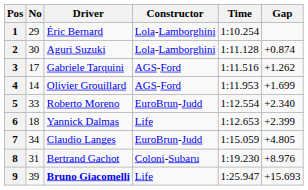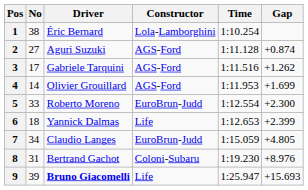1 | No: 29 -> 38
2 | No: 30 -> 27
2 | Constructor: Lola-Lamborghini -> AGS-Ford
5 | Gap: +2.340 -> +2.300
